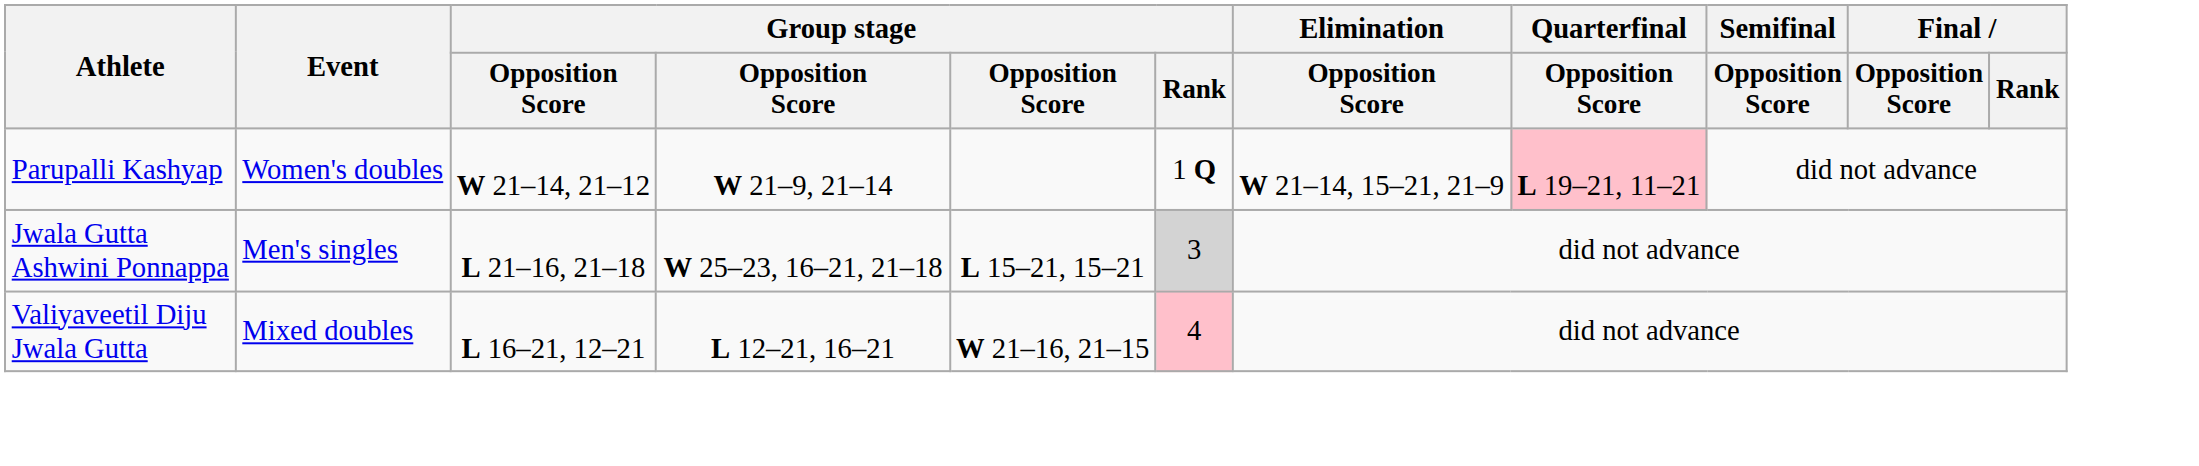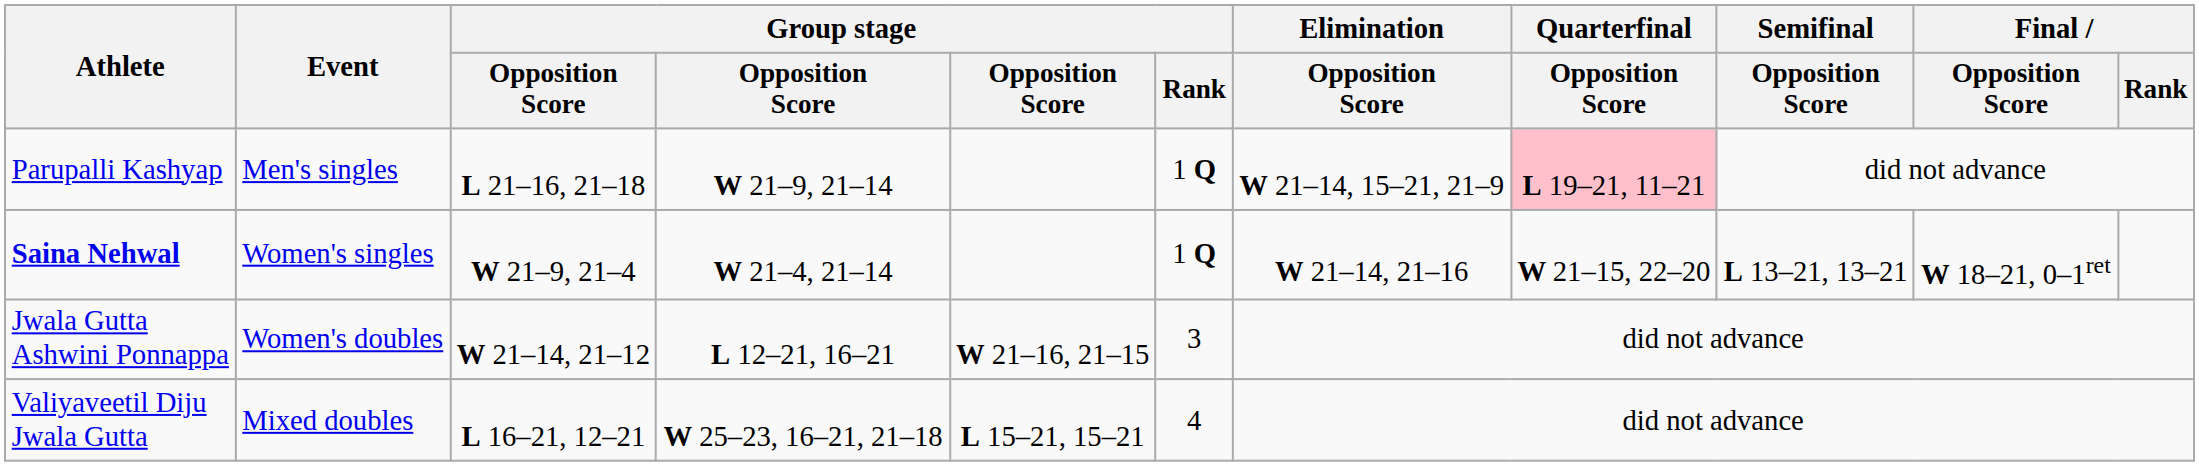Parupalli Kashyap | Event: Women's doubles -> Men's singles
Parupalli Kashyap | column 3: W 21–14, 21–12 -> L 21–16, 21–18
+ row: Saina Nehwal | Women's singles | W 21–9, 21–4 | W 21–4, 21–14 | 1 Q | W 21–14, 21–16 | W 21–15, 22–20 | L 13–21, 13–21 | W 18–21, 0–1ret
Jwala Gutta Ashwini Ponnappa | Event: Men's singles -> Women's doubles
Jwala Gutta Ashwini Ponnappa | column 3: L 21–16, 21–18 -> W 21–14, 21–12
Jwala Gutta Ashwini Ponnappa | column 4: W 25–23, 16–21, 21–18 -> L 12–21, 16–21
Jwala Gutta Ashwini Ponnappa | column 5: L 15–21, 15–21 -> W 21–16, 21–15
Jwala Gutta Ashwini Ponnappa | Group stage / Rank: lightgrey background -> no background
Valiyaveetil Diju Jwala Gutta | column 4: L 12–21, 16–21 -> W 25–23, 16–21, 21–18
Valiyaveetil Diju Jwala Gutta | column 5: W 21–16, 21–15 -> L 15–21, 15–21
Valiyaveetil Diju Jwala Gutta | Group stage / Rank: pink background -> no background
